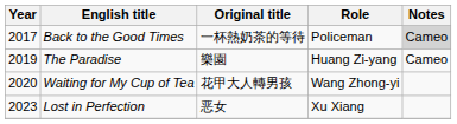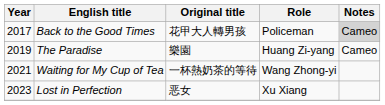Back to the Good Times | Original title: 一杯熱奶茶的等待 -> 花甲大人轉男孩
Waiting for My Cup of Tea | Year: 2020 -> 2021
Waiting for My Cup of Tea | Original title: 花甲大人轉男孩 -> 一杯熱奶茶的等待
